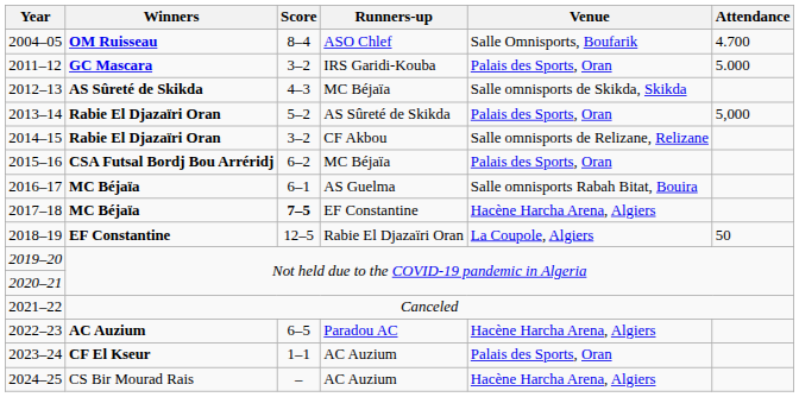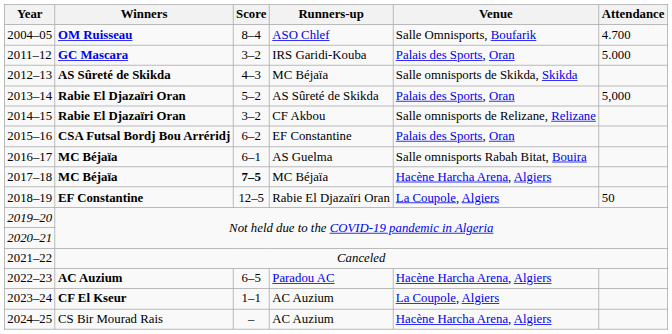2015–16 | Runners-up: MC Béjaïa -> EF Constantine
2017–18 | Runners-up: EF Constantine -> MC Béjaïa
2023–24 | Venue: Palais des Sports, Oran -> La Coupole, Algiers
